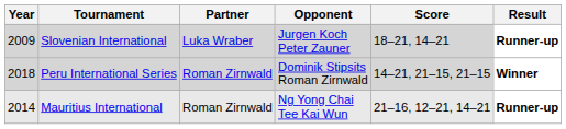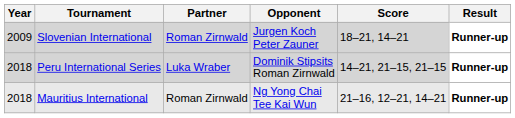Slovenian International | Partner: Luka Wraber -> Roman Zirnwald
Peru International Series | Partner: Roman Zirnwald -> Luka Wraber
Peru International Series | Result: Winner -> Runner-up
Mauritius International | Year: 2014 -> 2018
